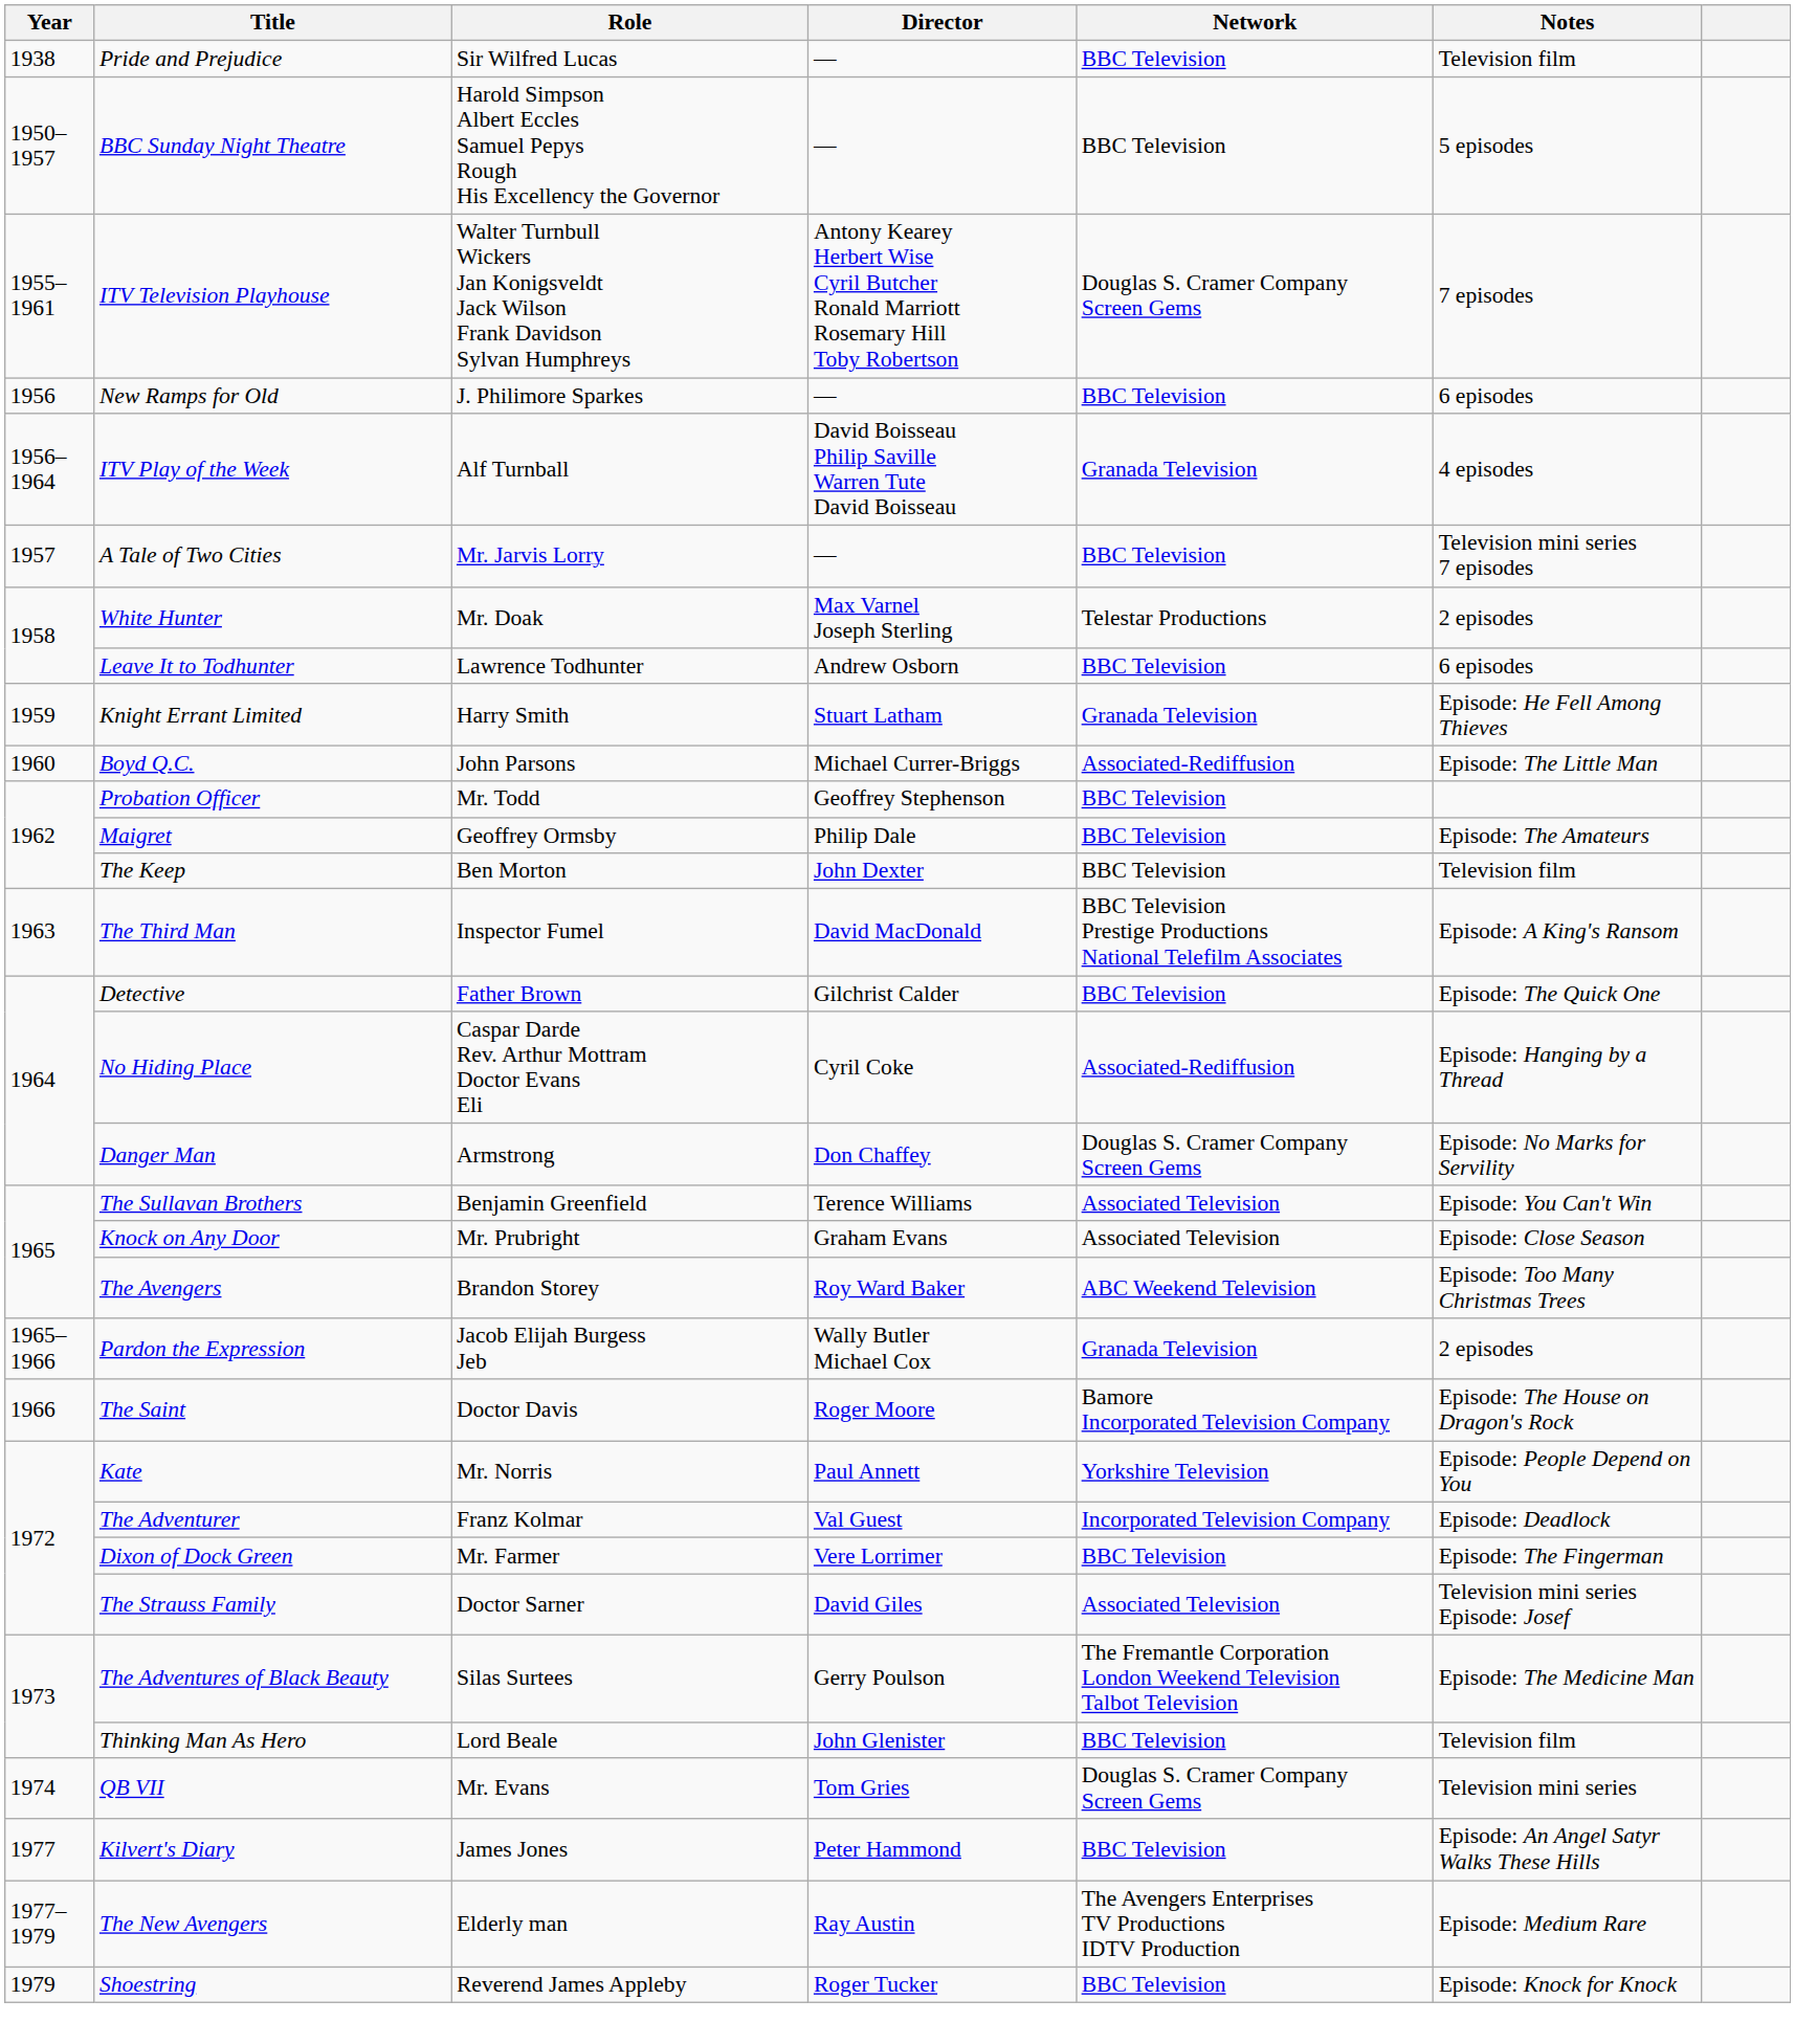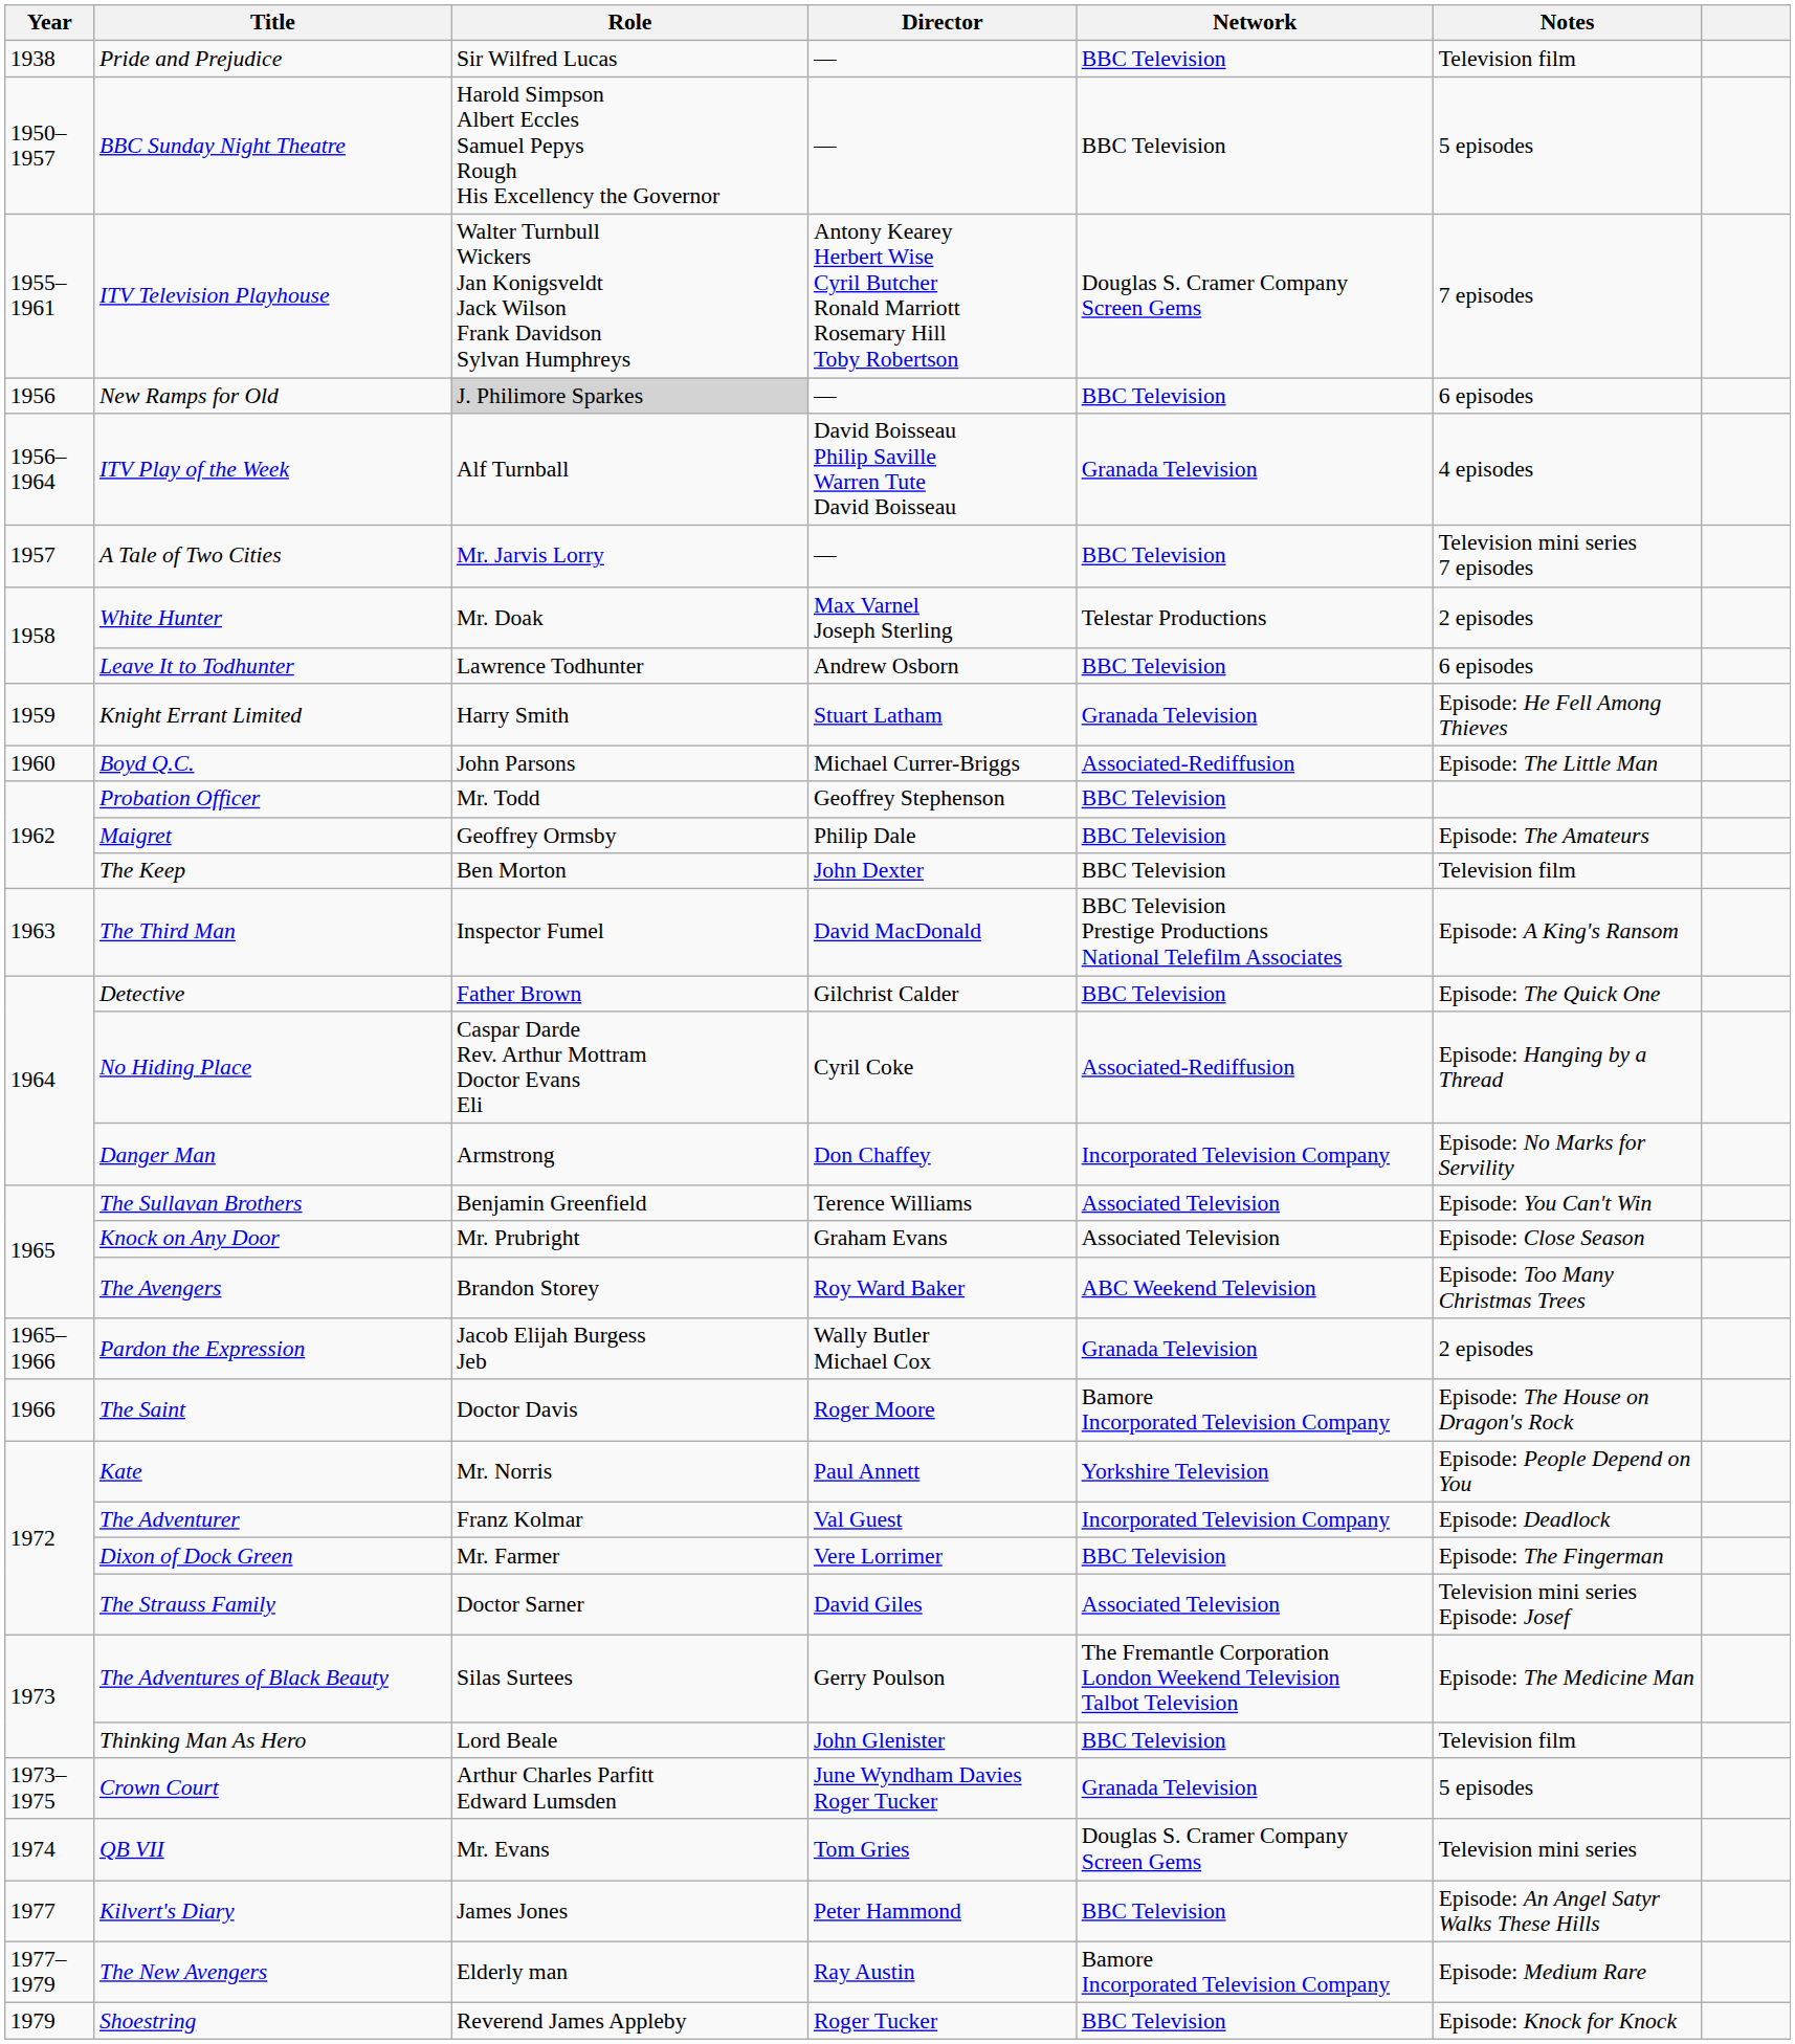New Ramps for Old | Role: no background -> lightgrey background
Danger Man | Network: Douglas S. Cramer Company Screen Gems -> Incorporated Television Company
+ row: 1973–1975 | Crown Court | Arthur Charles Parfitt Edward Lumsden | June Wyndham Davies Roger Tucker | Granada Television | 5 episodes
The New Avengers | Network: The Avengers Enterprises TV Productions IDTV Production -> Bamore Incorporated Television Company
